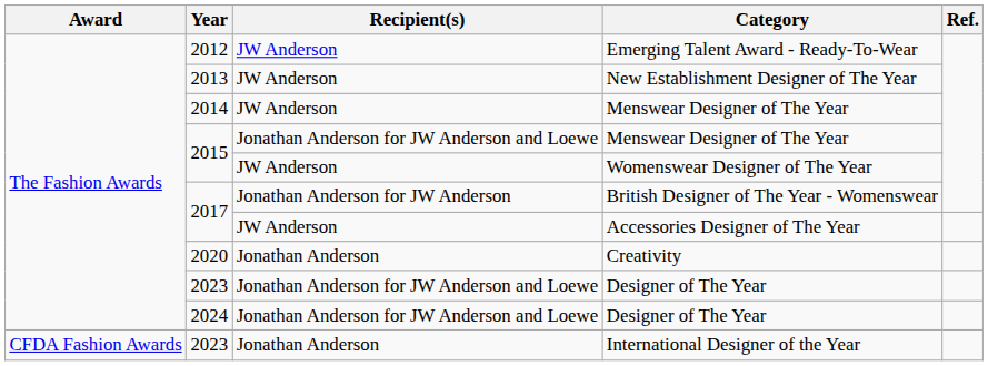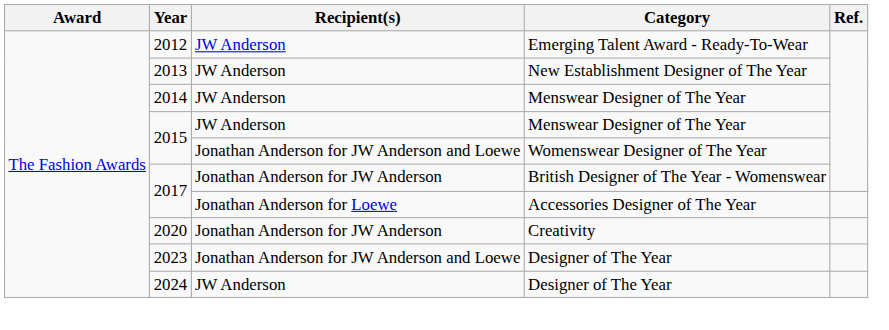2015 / Menswear Designer of The Year | Recipient(s): Jonathan Anderson for JW Anderson and Loewe -> JW Anderson
Womenswear Designer of The Year | Recipient(s): JW Anderson -> Jonathan Anderson for JW Anderson and Loewe
Accessories Designer of The Year | Recipient(s): JW Anderson -> Jonathan Anderson for Loewe
Creativity | Recipient(s): Jonathan Anderson -> Jonathan Anderson for JW Anderson
2024 / Designer of The Year | Recipient(s): Jonathan Anderson for JW Anderson and Loewe -> JW Anderson
- row: CFDA Fashion Awards | 2023 | Jonathan Anderson | International Designer of the Year
